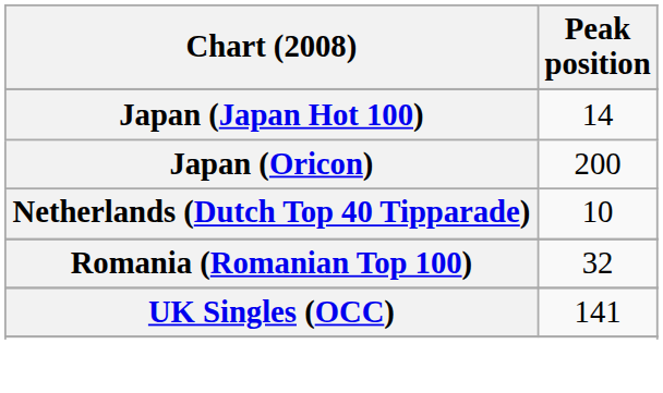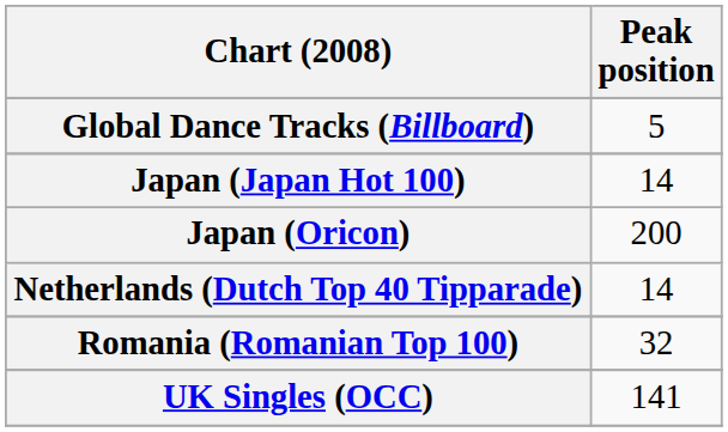+ row: Global Dance Tracks (Billboard) | 5
Netherlands (Dutch Top 40 Tipparade) | Peak position: 10 -> 14
